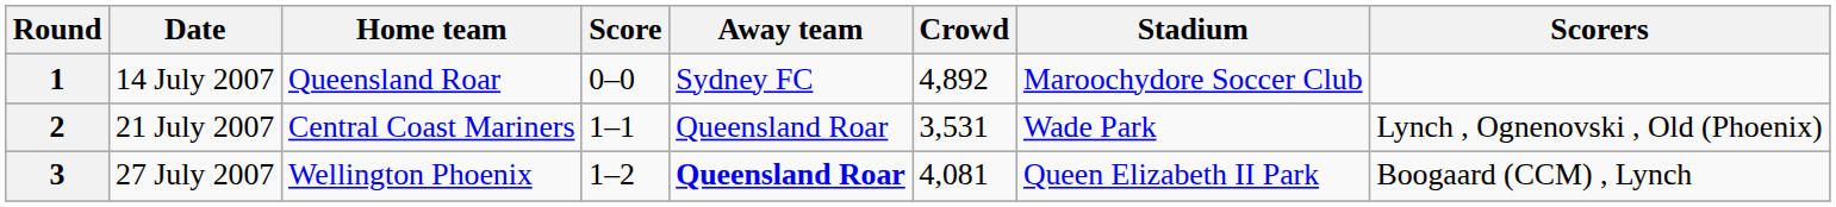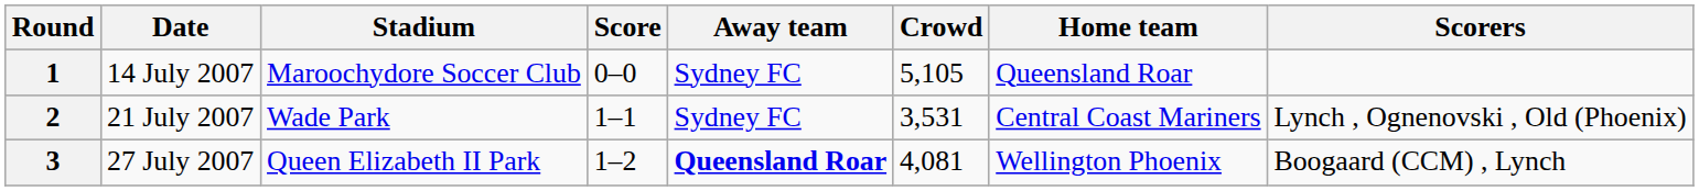columns swapped: Home team <-> Stadium
1 | Crowd: 4,892 -> 5,105
2 | Away team: Queensland Roar -> Sydney FC
